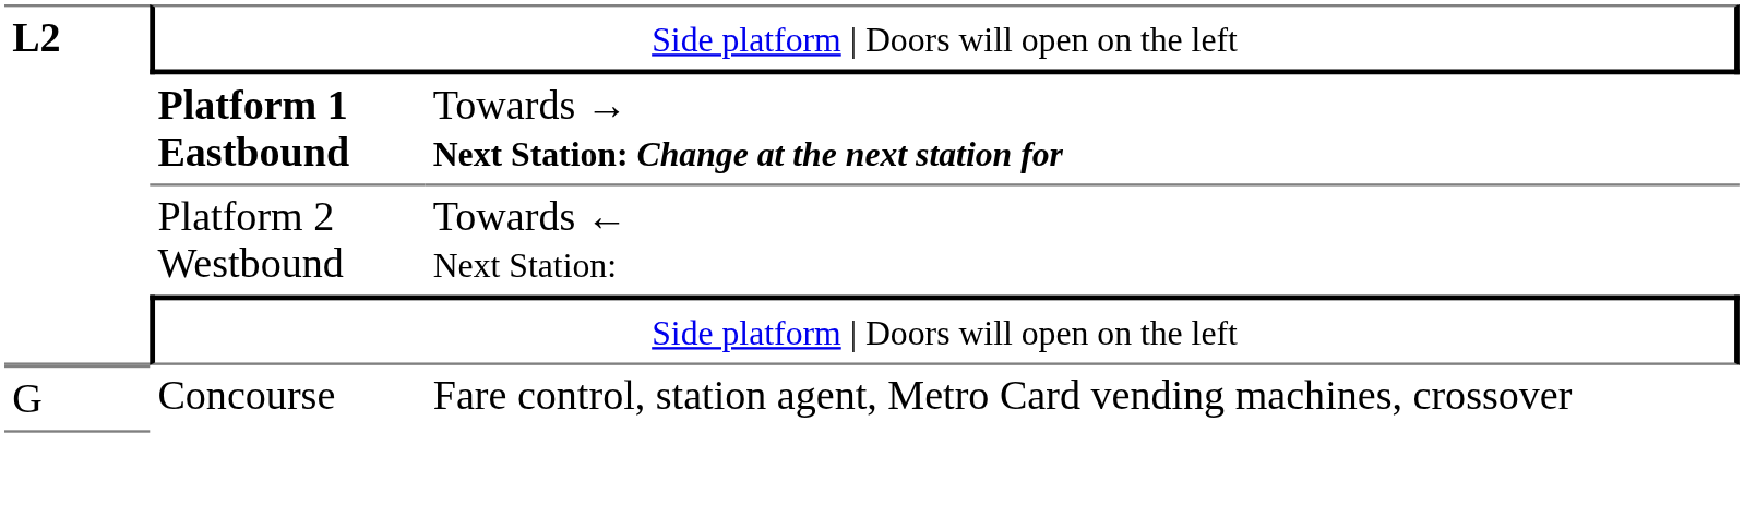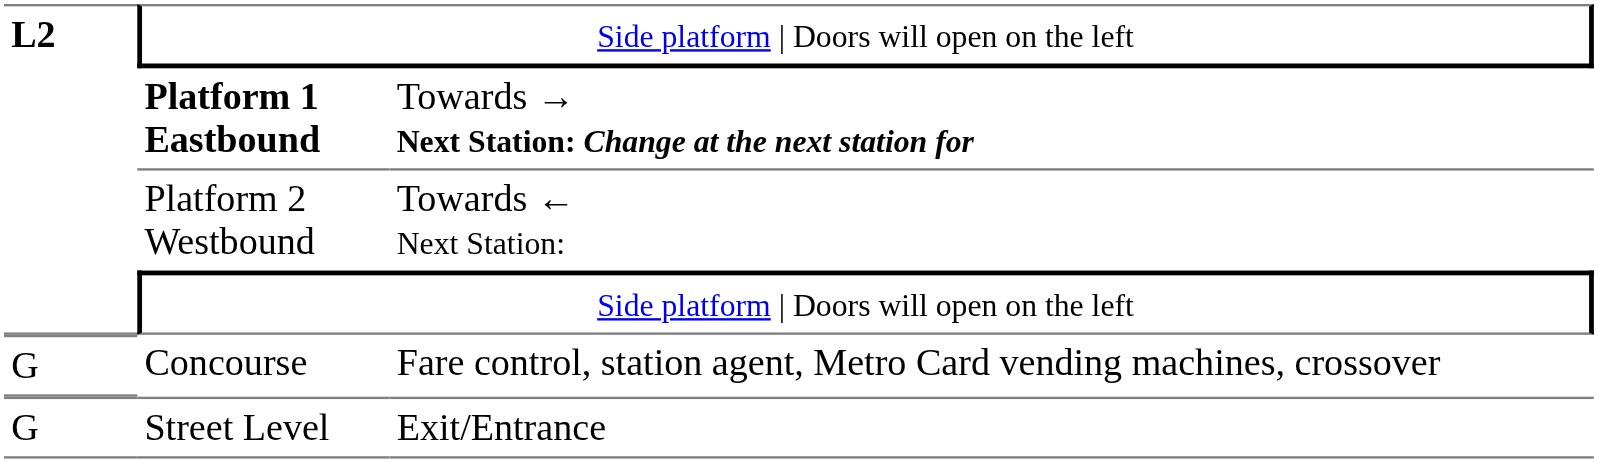+ row: G | Street Level | Exit/Entrance
